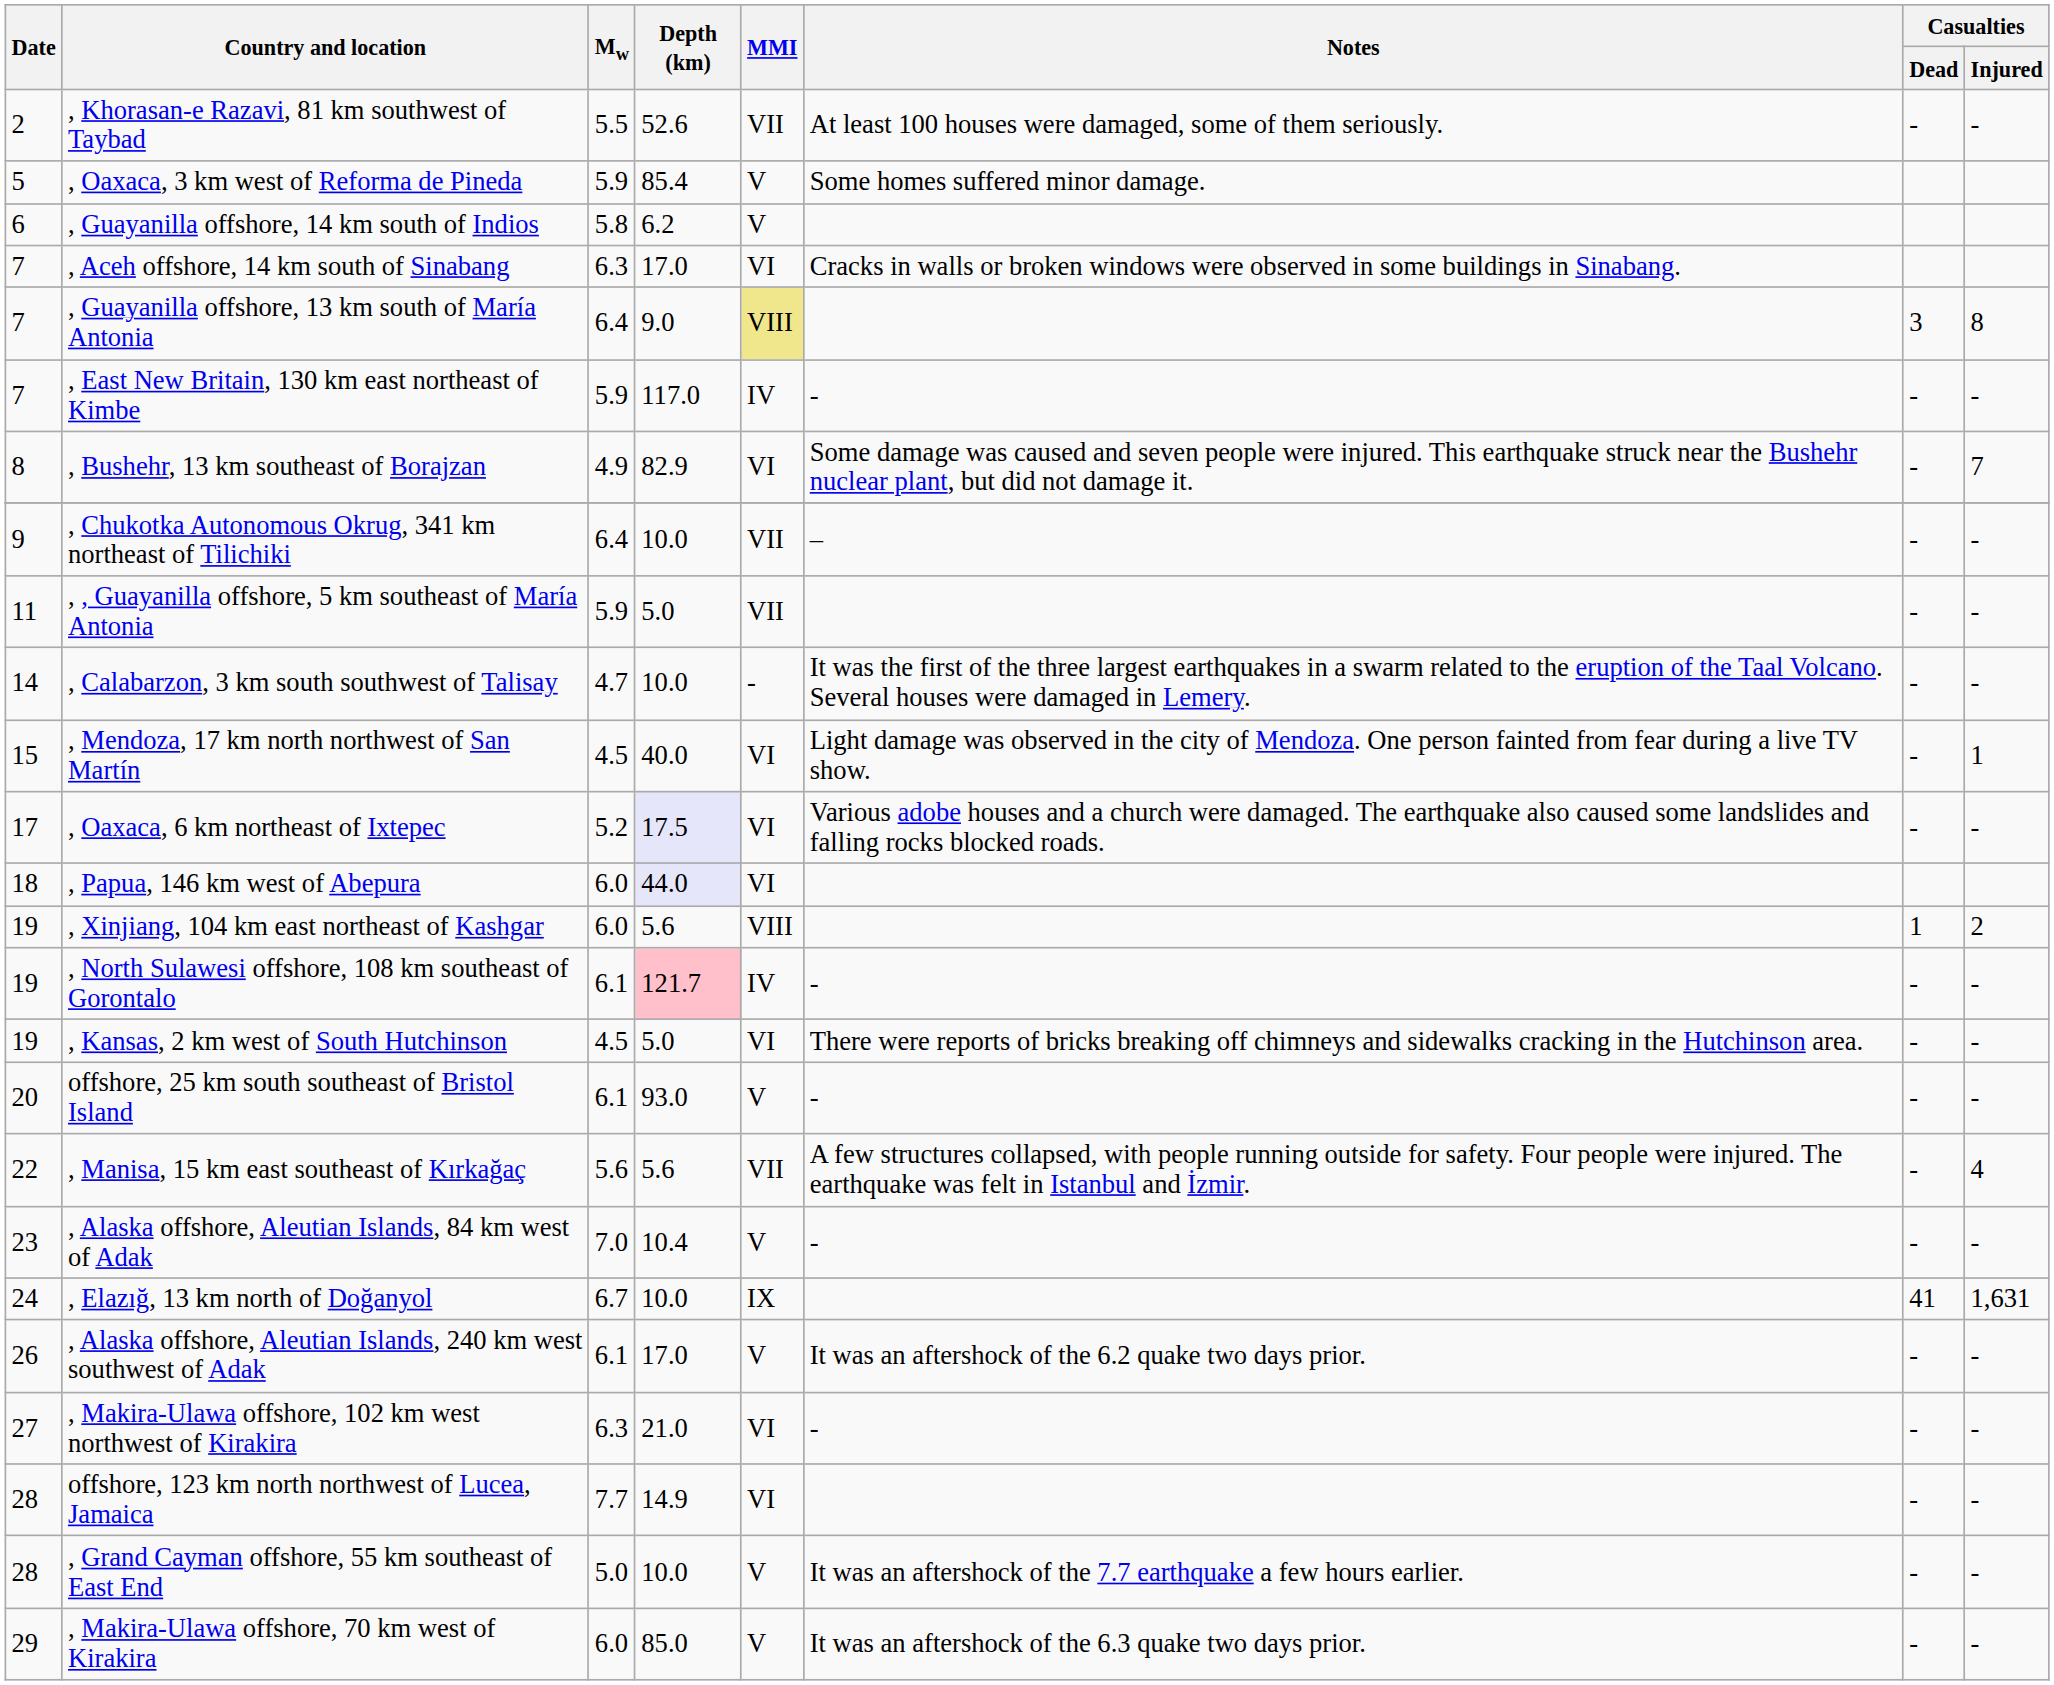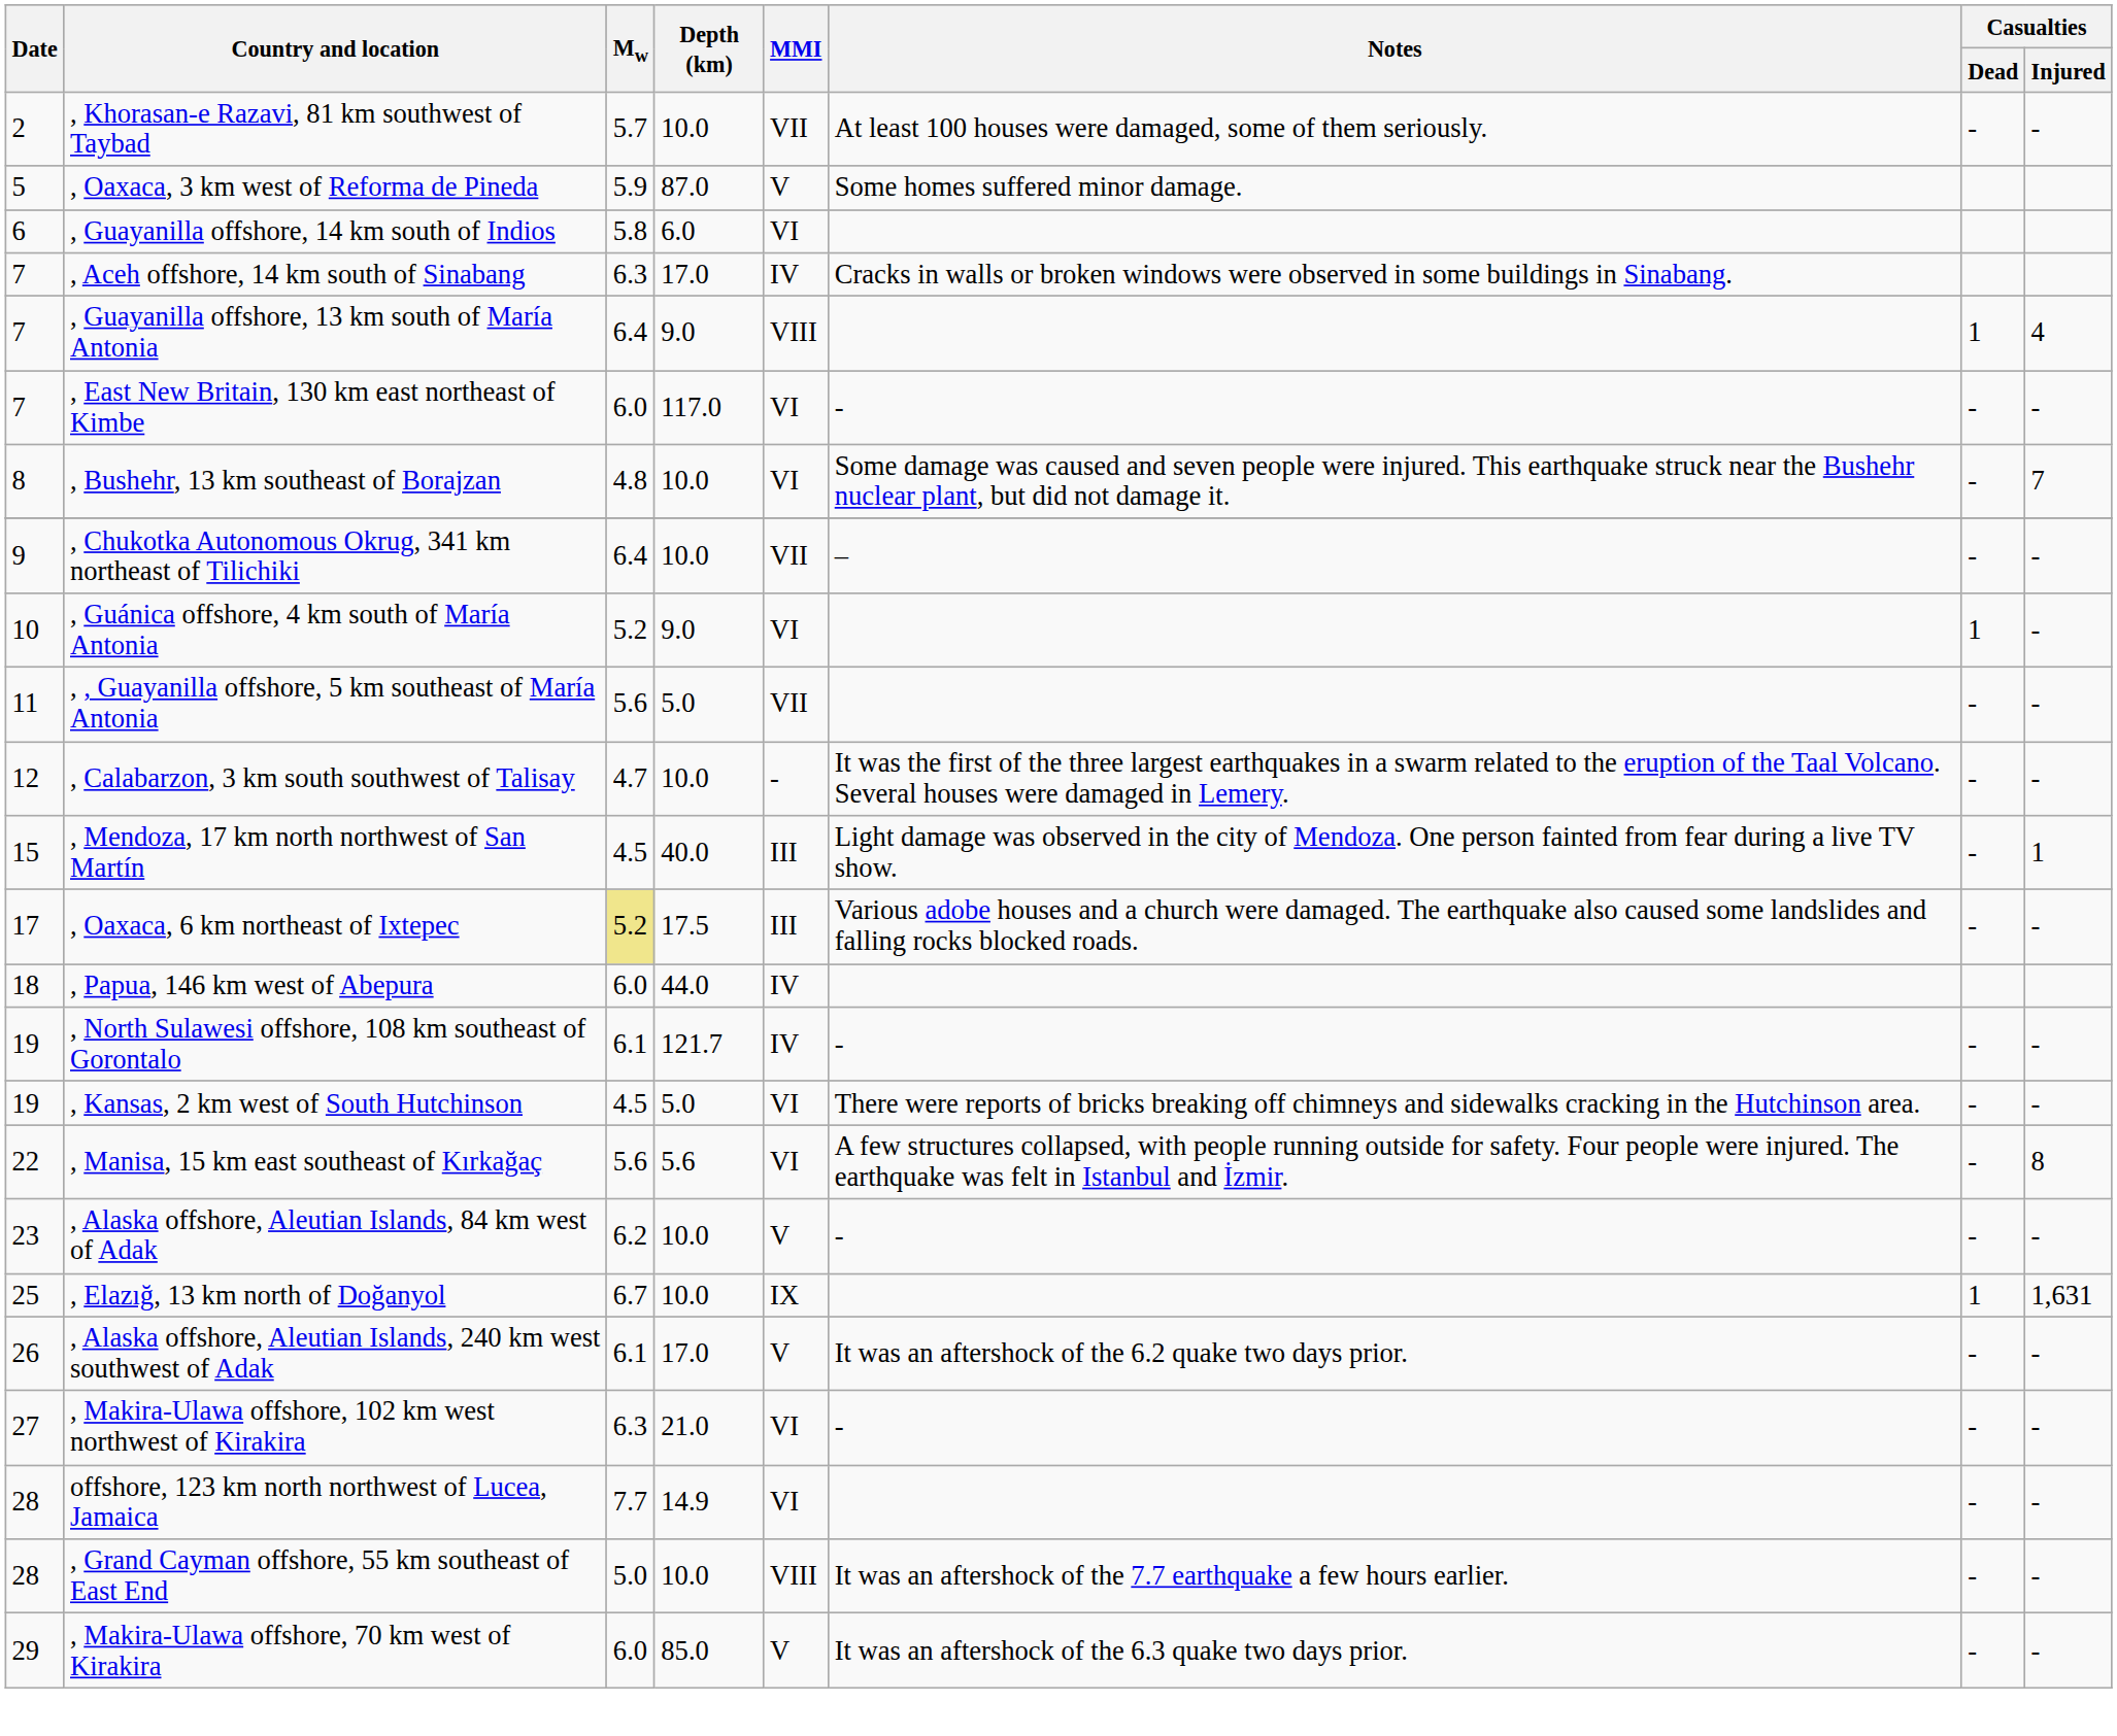, Khorasan-e Razavi, 81 km southwest of Taybad | Mw: 5.5 -> 5.7
, Khorasan-e Razavi, 81 km southwest of Taybad | Depth (km): 52.6 -> 10.0
, Oaxaca, 3 km west of Reforma de Pineda | Depth (km): 85.4 -> 87.0
, Guayanilla offshore, 14 km south of Indios | Depth (km): 6.2 -> 6.0
, Guayanilla offshore, 14 km south of Indios | MMI: V -> VI
, Aceh offshore, 14 km south of Sinabang | MMI: VI -> IV
, Guayanilla offshore, 13 km south of María Antonia | MMI: khaki background -> no background
, Guayanilla offshore, 13 km south of María Antonia | Casualties / Dead: 3 -> 1
, Guayanilla offshore, 13 km south of María Antonia | Casualties / Injured: 8 -> 4
, East New Britain, 130 km east northeast of Kimbe | Mw: 5.9 -> 6.0
, East New Britain, 130 km east northeast of Kimbe | MMI: IV -> VI
, Bushehr, 13 km southeast of Borajzan | Mw: 4.9 -> 4.8
, Bushehr, 13 km southeast of Borajzan | Depth (km): 82.9 -> 10.0
+ row: 10 | , Guánica offshore, 4 km south of María Antonia | 5.2 | 9.0 | VI | 1 | -
, , Guayanilla offshore, 5 km southeast of María Antonia | Mw: 5.9 -> 5.6
, Calabarzon, 3 km south southwest of Talisay | Date: 14 -> 12
, Mendoza, 17 km north northwest of San Martín | MMI: VI -> III
, Oaxaca, 6 km northeast of Ixtepec | Mw: no background -> khaki background
, Oaxaca, 6 km northeast of Ixtepec | Depth (km): lavender background -> no background
, Oaxaca, 6 km northeast of Ixtepec | MMI: VI -> III
, Papua, 146 km west of Abepura | Depth (km): lavender background -> no background
, Papua, 146 km west of Abepura | MMI: VI -> IV
- row: 19 | , Xinjiang, 104 km east northeast of Kashgar | 6.0 | 5.6 | VIII | 1 | 2
, North Sulawesi offshore, 108 km southeast of Gorontalo | Depth (km): pink background -> no background
- row: 20 | offshore, 25 km south southeast of Bristol Island | 6.1 | 93.0 | V | - | - | -
, Manisa, 15 km east southeast of Kırkağaç | MMI: VII -> VI
, Manisa, 15 km east southeast of Kırkağaç | Casualties / Injured: 4 -> 8
, Alaska offshore, Aleutian Islands, 84 km west of Adak | Mw: 7.0 -> 6.2
, Alaska offshore, Aleutian Islands, 84 km west of Adak | Depth (km): 10.4 -> 10.0
, Elazığ, 13 km north of Doğanyol | Date: 24 -> 25
, Elazığ, 13 km north of Doğanyol | Casualties / Dead: 41 -> 1
, Grand Cayman offshore, 55 km southeast of East End | MMI: V -> VIII
